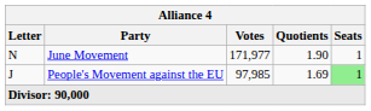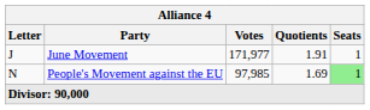June Movement | Letter: N -> J
June Movement | Quotients: 1.90 -> 1.91
People's Movement against the EU | Letter: J -> N
